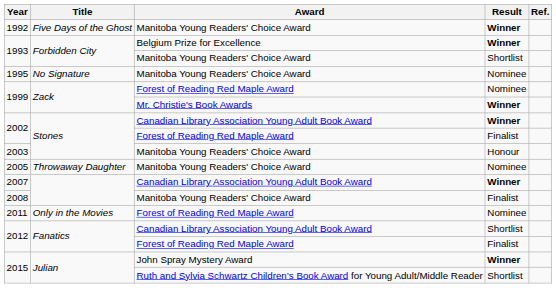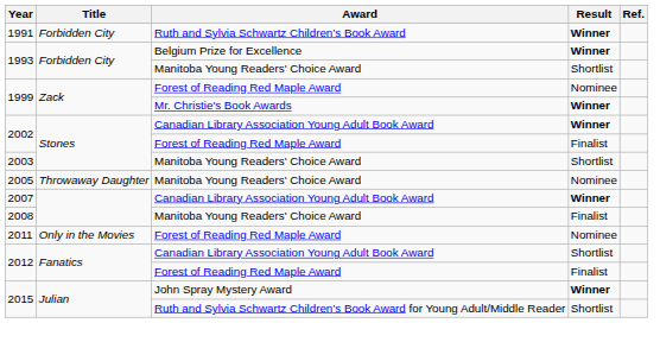+ row: 1991 | Forbidden City | Ruth and Sylvia Schwartz Children’s Book Award | Winner
- row: 1992 | Five Days of the Ghost | Manitoba Young Readers' Choice Award | Winner
- row: 1995 | No Signature | Manitoba Young Readers' Choice Award | Nominee
2003 | Result: Honour -> Shortlist
